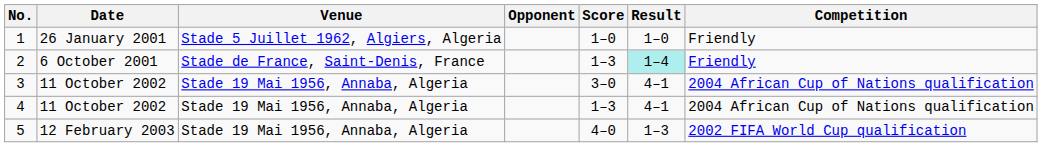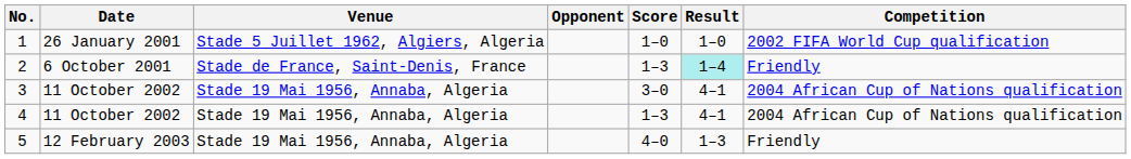1 | Competition: Friendly -> 2002 FIFA World Cup qualification
5 | Competition: 2002 FIFA World Cup qualification -> Friendly
